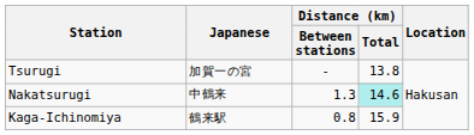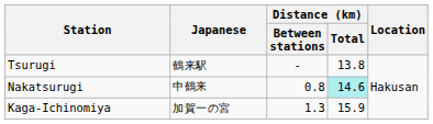Tsurugi | Japanese: 加賀一の宮 -> 鶴来駅
Nakatsurugi | Distance (km) / Between stations: 1.3 -> 0.8
Kaga-Ichinomiya | Japanese: 鶴来駅 -> 加賀一の宮
Kaga-Ichinomiya | Distance (km) / Between stations: 0.8 -> 1.3
